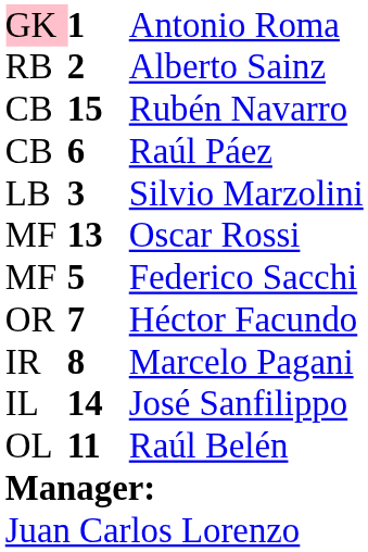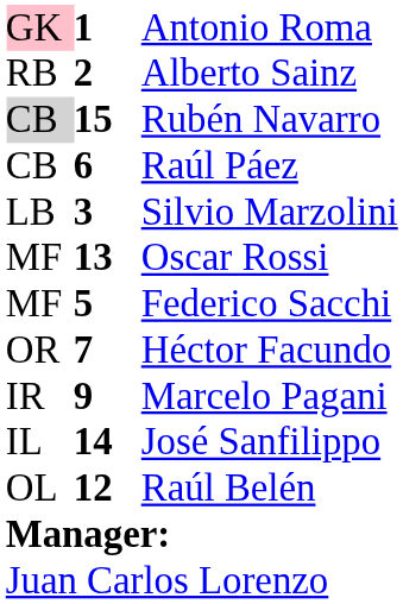Rubén Navarro | column 1: no background -> lightgrey background
Marcelo Pagani | column 2: 8 -> 9
Raúl Belén | column 2: 11 -> 12
